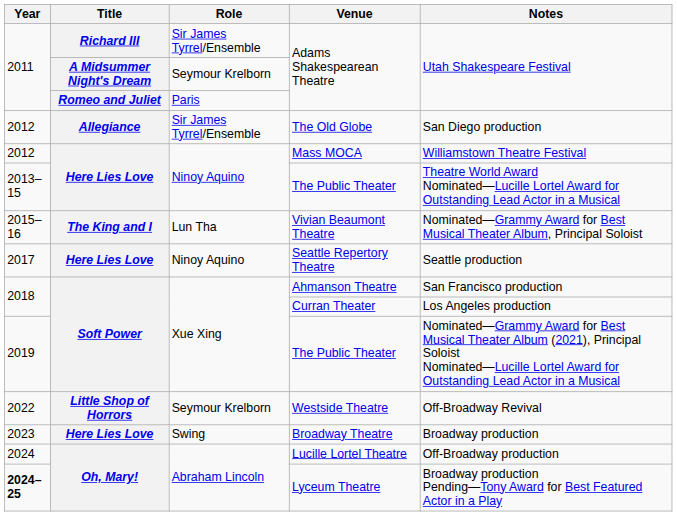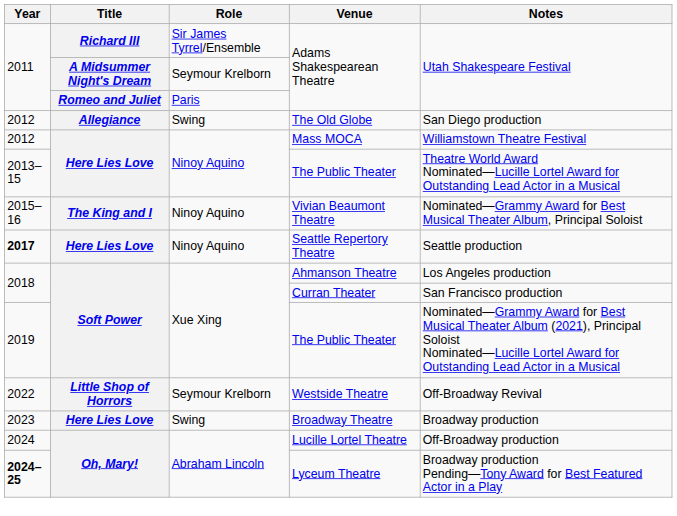The Old Globe | Role: Sir James Tyrrel/Ensemble -> Swing
Vivian Beaumont Theatre | Role: Lun Tha -> Ninoy Aquino
Seattle Repertory Theatre | Year: normal -> bold
Ahmanson Theatre | Notes: San Francisco production -> Los Angeles production
Curran Theater | Notes: Los Angeles production -> San Francisco production
